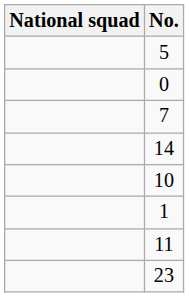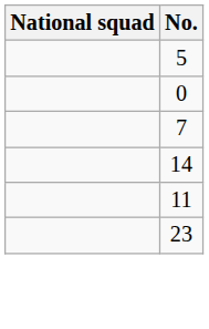- row: 10
- row: 1
